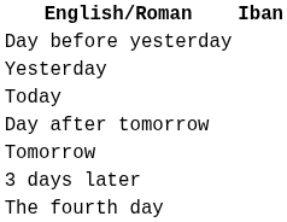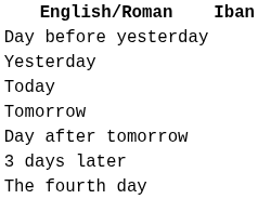rows swapped: Tomorrow <-> Day after tomorrow
